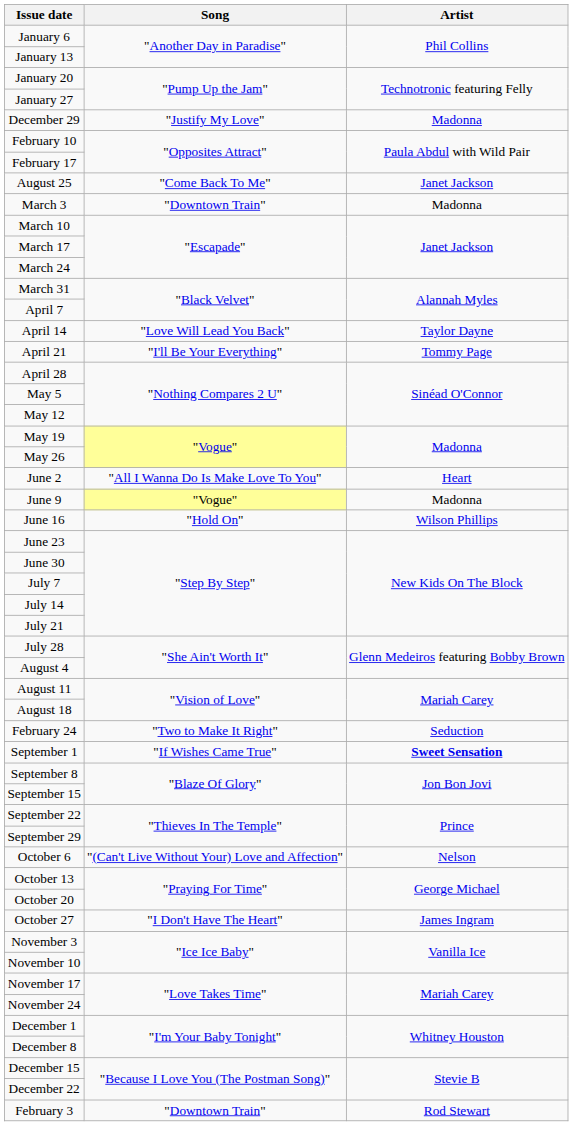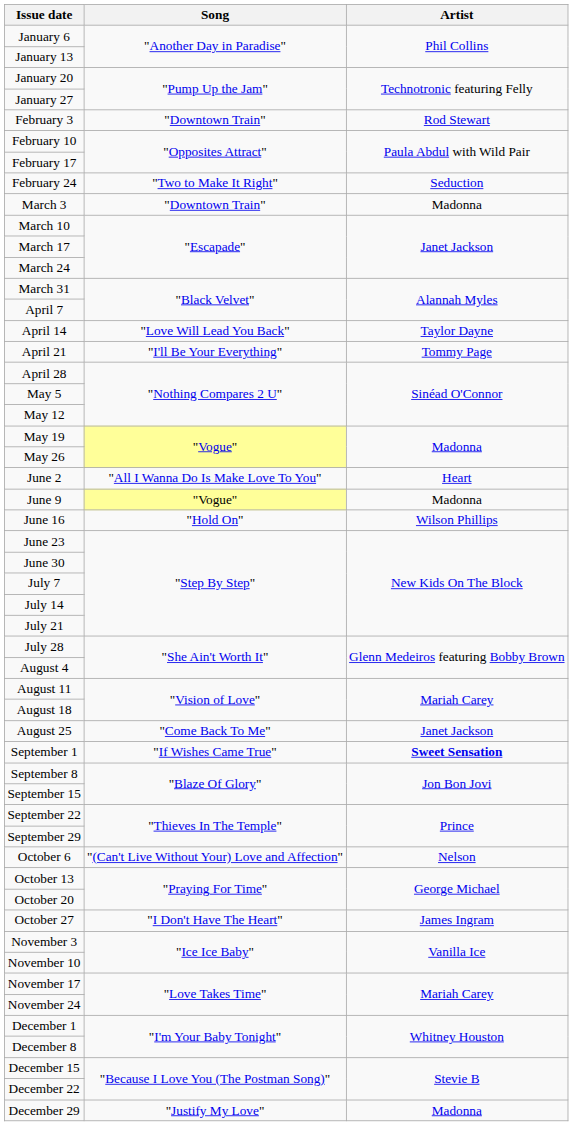rows swapped: February 3 <-> December 29
rows swapped: February 24 <-> August 25
